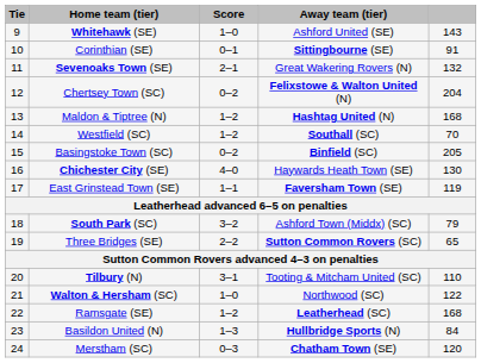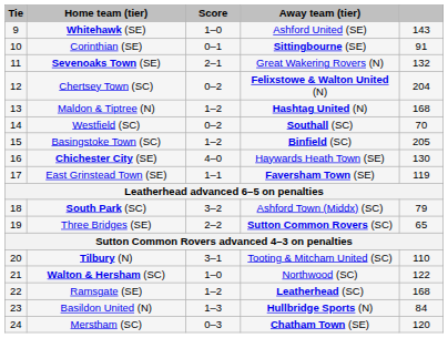Westfield (SC) | Score: 1–2 -> 0–2
Basingstoke Town (SC) | Score: 0–2 -> 1–2
